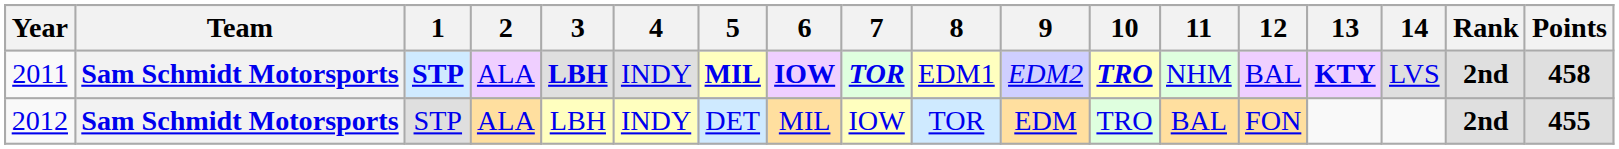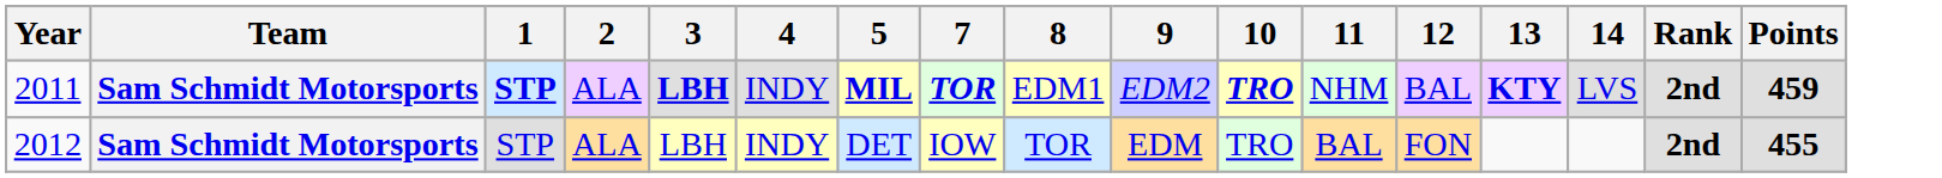- column: 6 | IOW | MIL
2011 | Points: 458 -> 459
